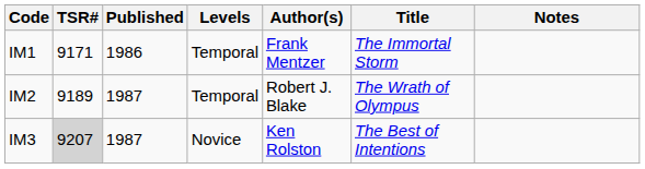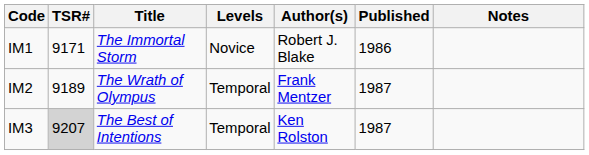columns swapped: Title <-> Published
IM1 | Levels: Temporal -> Novice
IM1 | Author(s): Frank Mentzer -> Robert J. Blake
IM2 | Author(s): Robert J. Blake -> Frank Mentzer
IM3 | Levels: Novice -> Temporal
